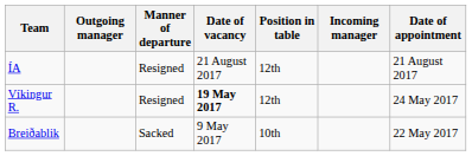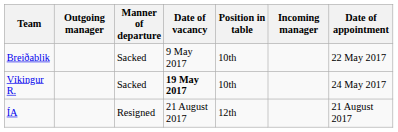rows swapped: Breiðablik <-> ÍA
Víkingur R. | Manner of departure: Resigned -> Sacked
Víkingur R. | Position in table: 12th -> 10th
